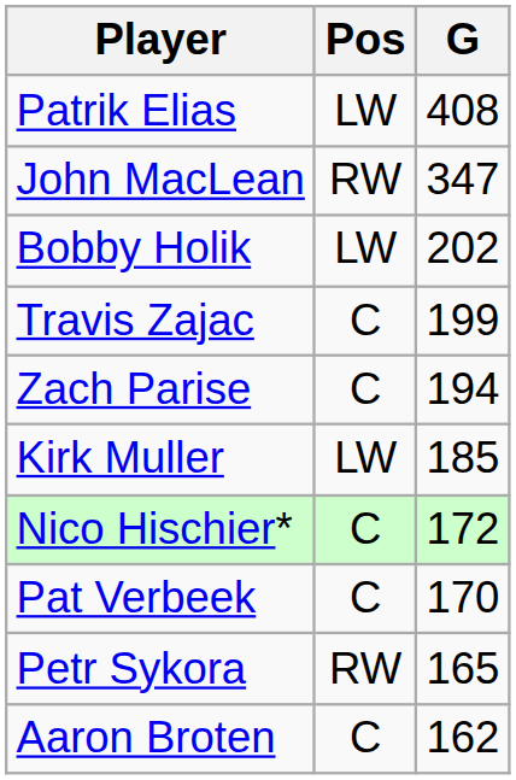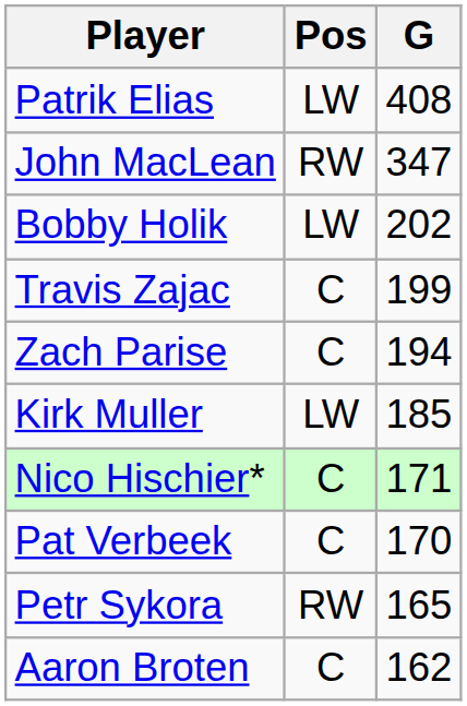Nico Hischier* | G: 172 -> 171
